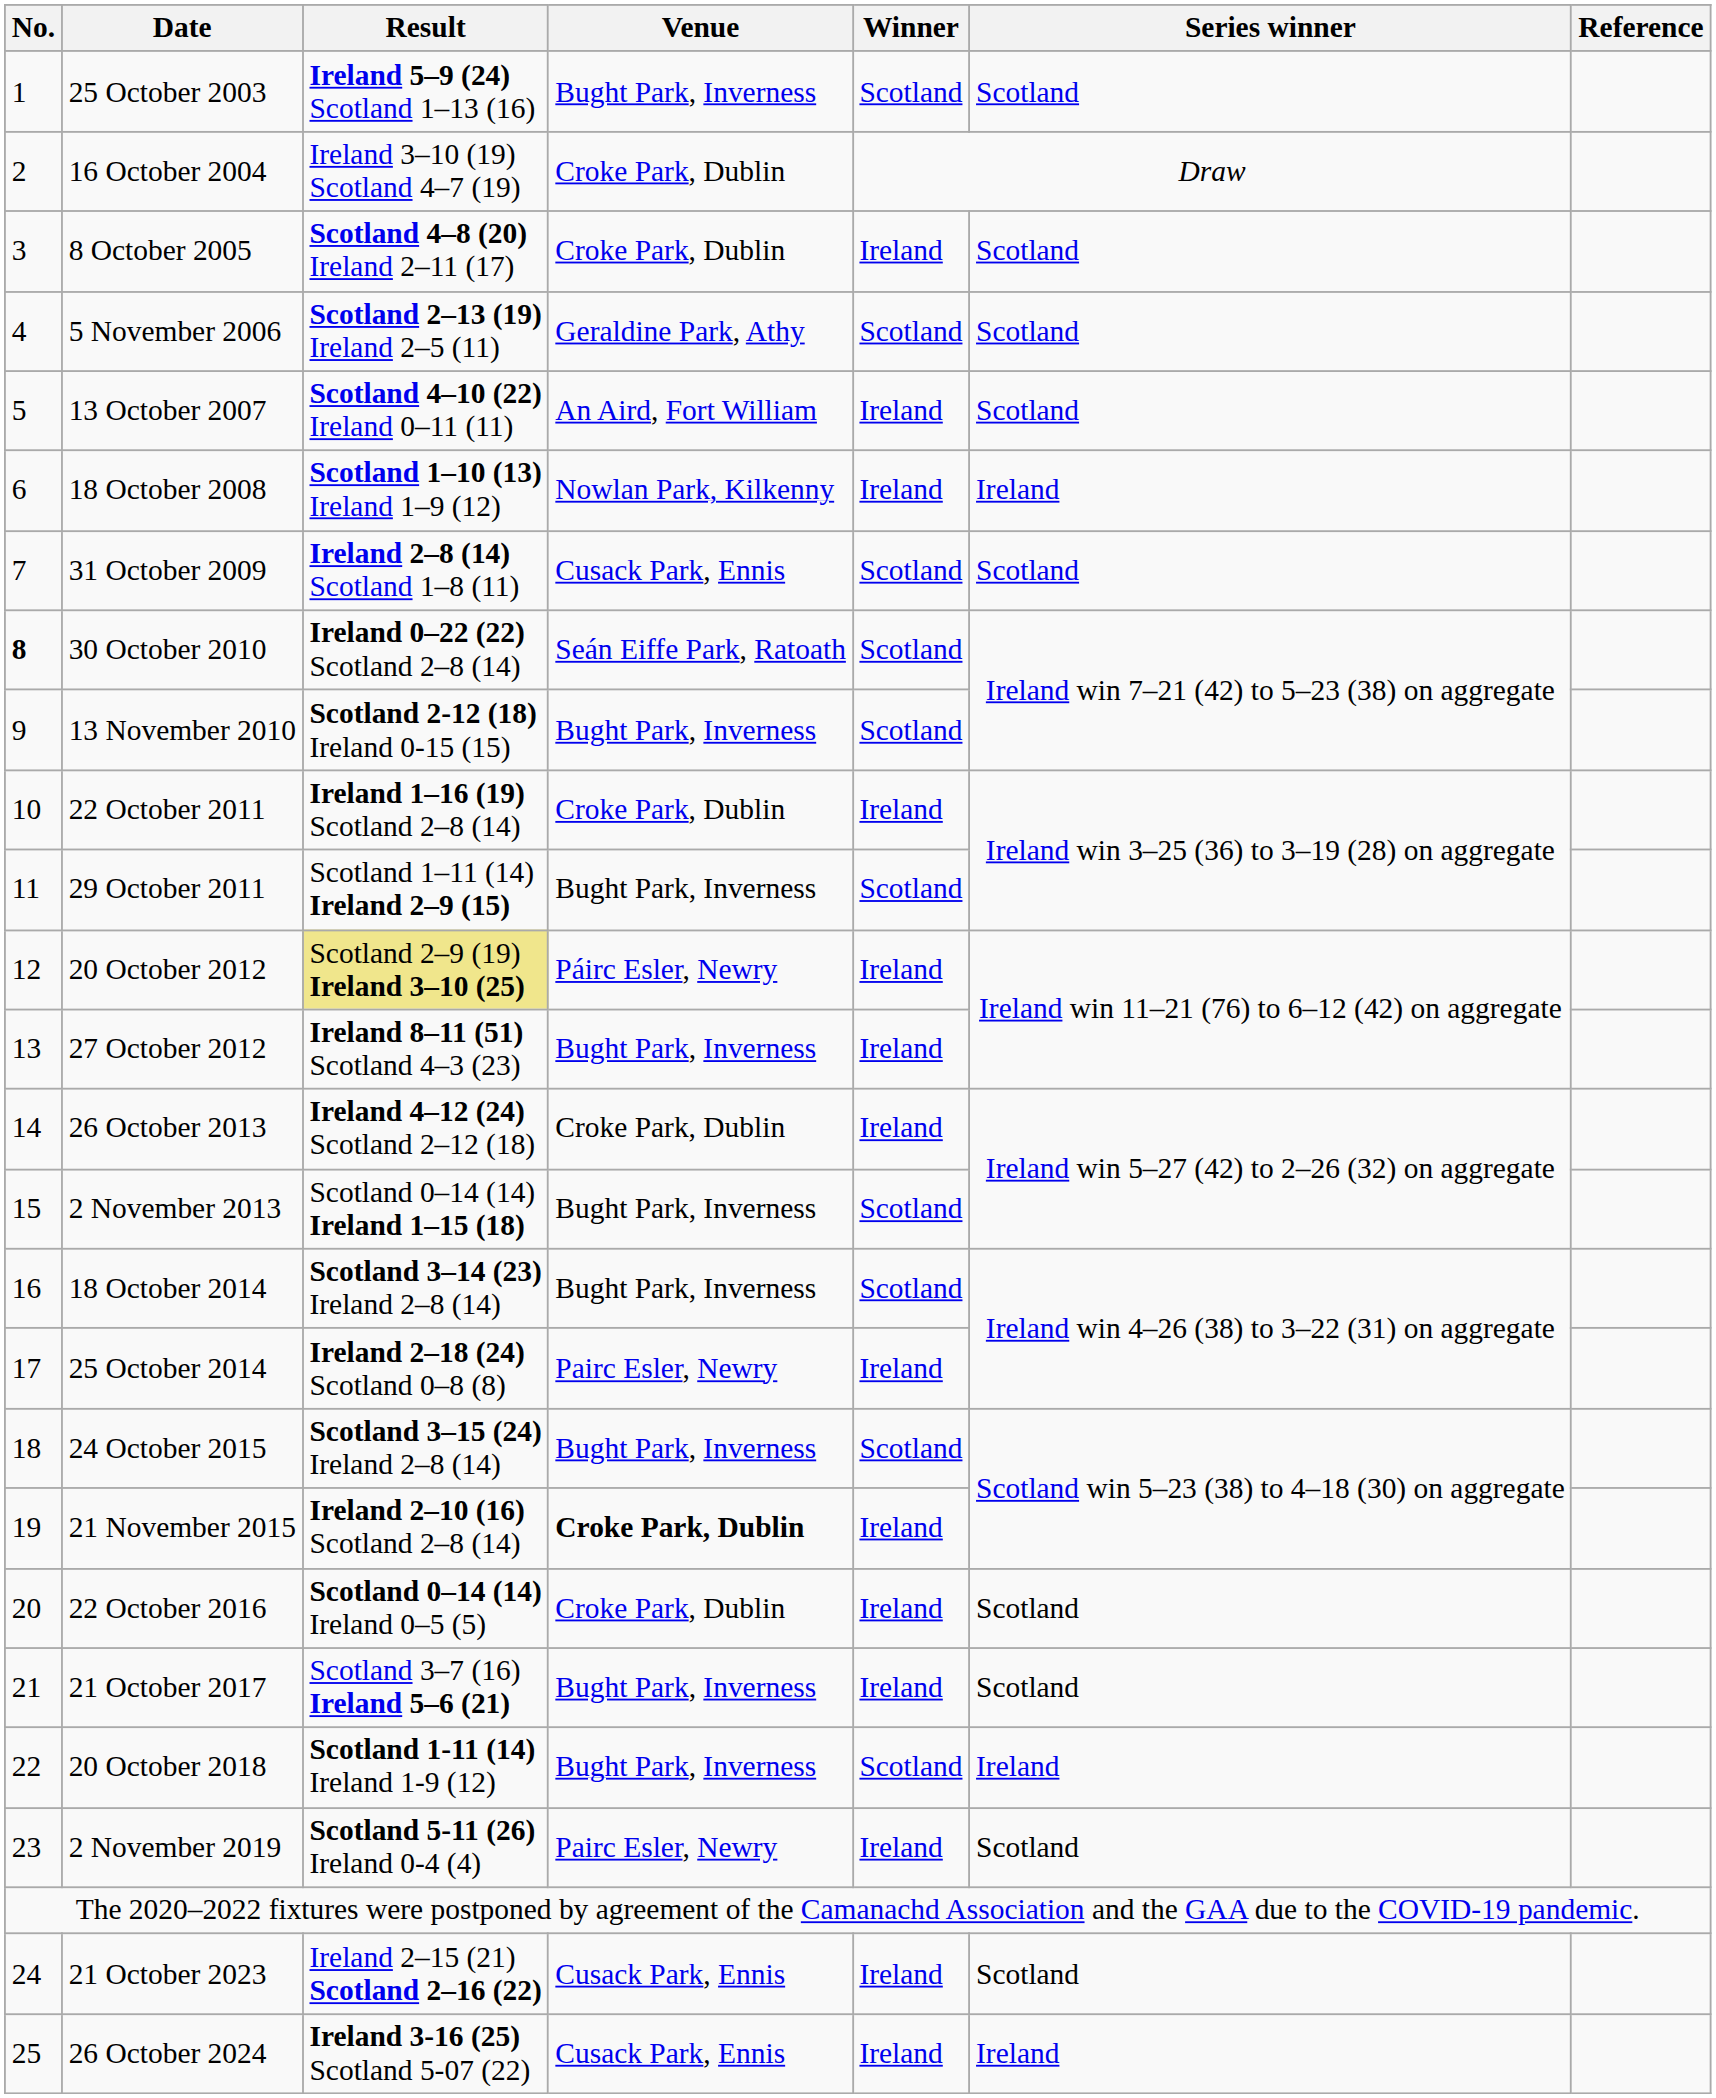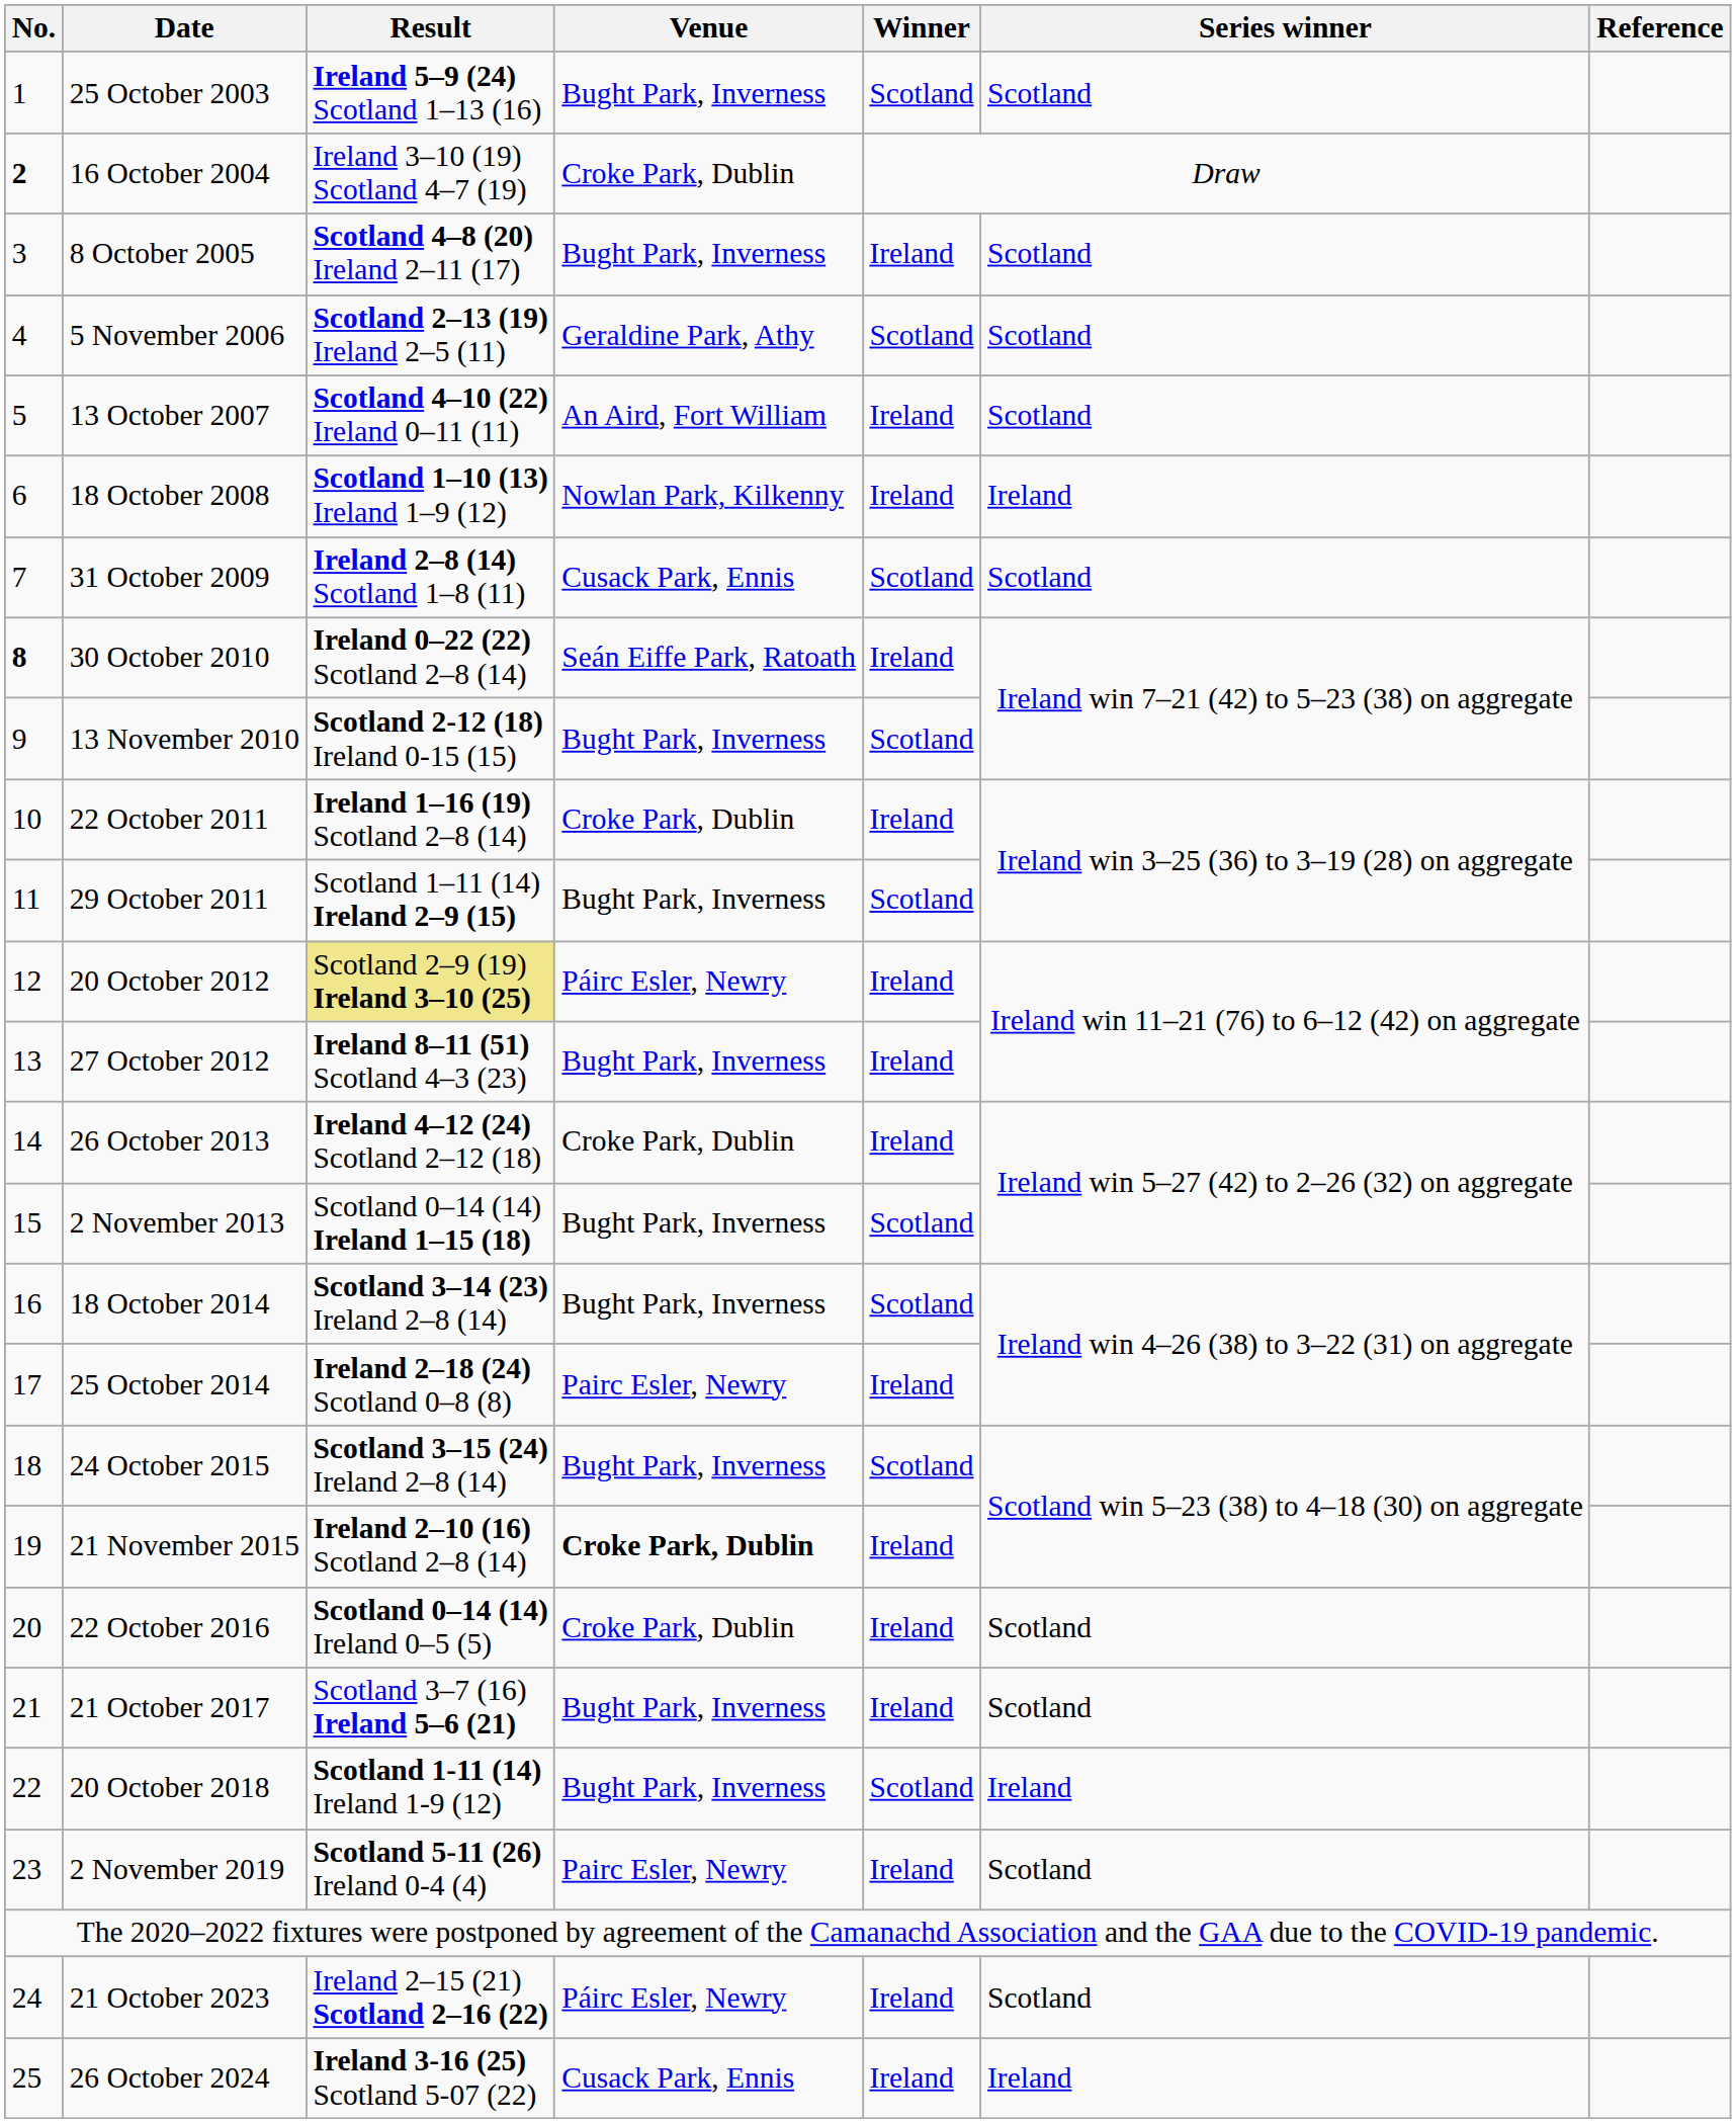16 October 2004 | No.: normal -> bold
8 October 2005 | Venue: Croke Park, Dublin -> Bught Park, Inverness
30 October 2010 | Winner: Scotland -> Ireland
21 October 2023 | Venue: Cusack Park, Ennis -> Páirc Esler, Newry
